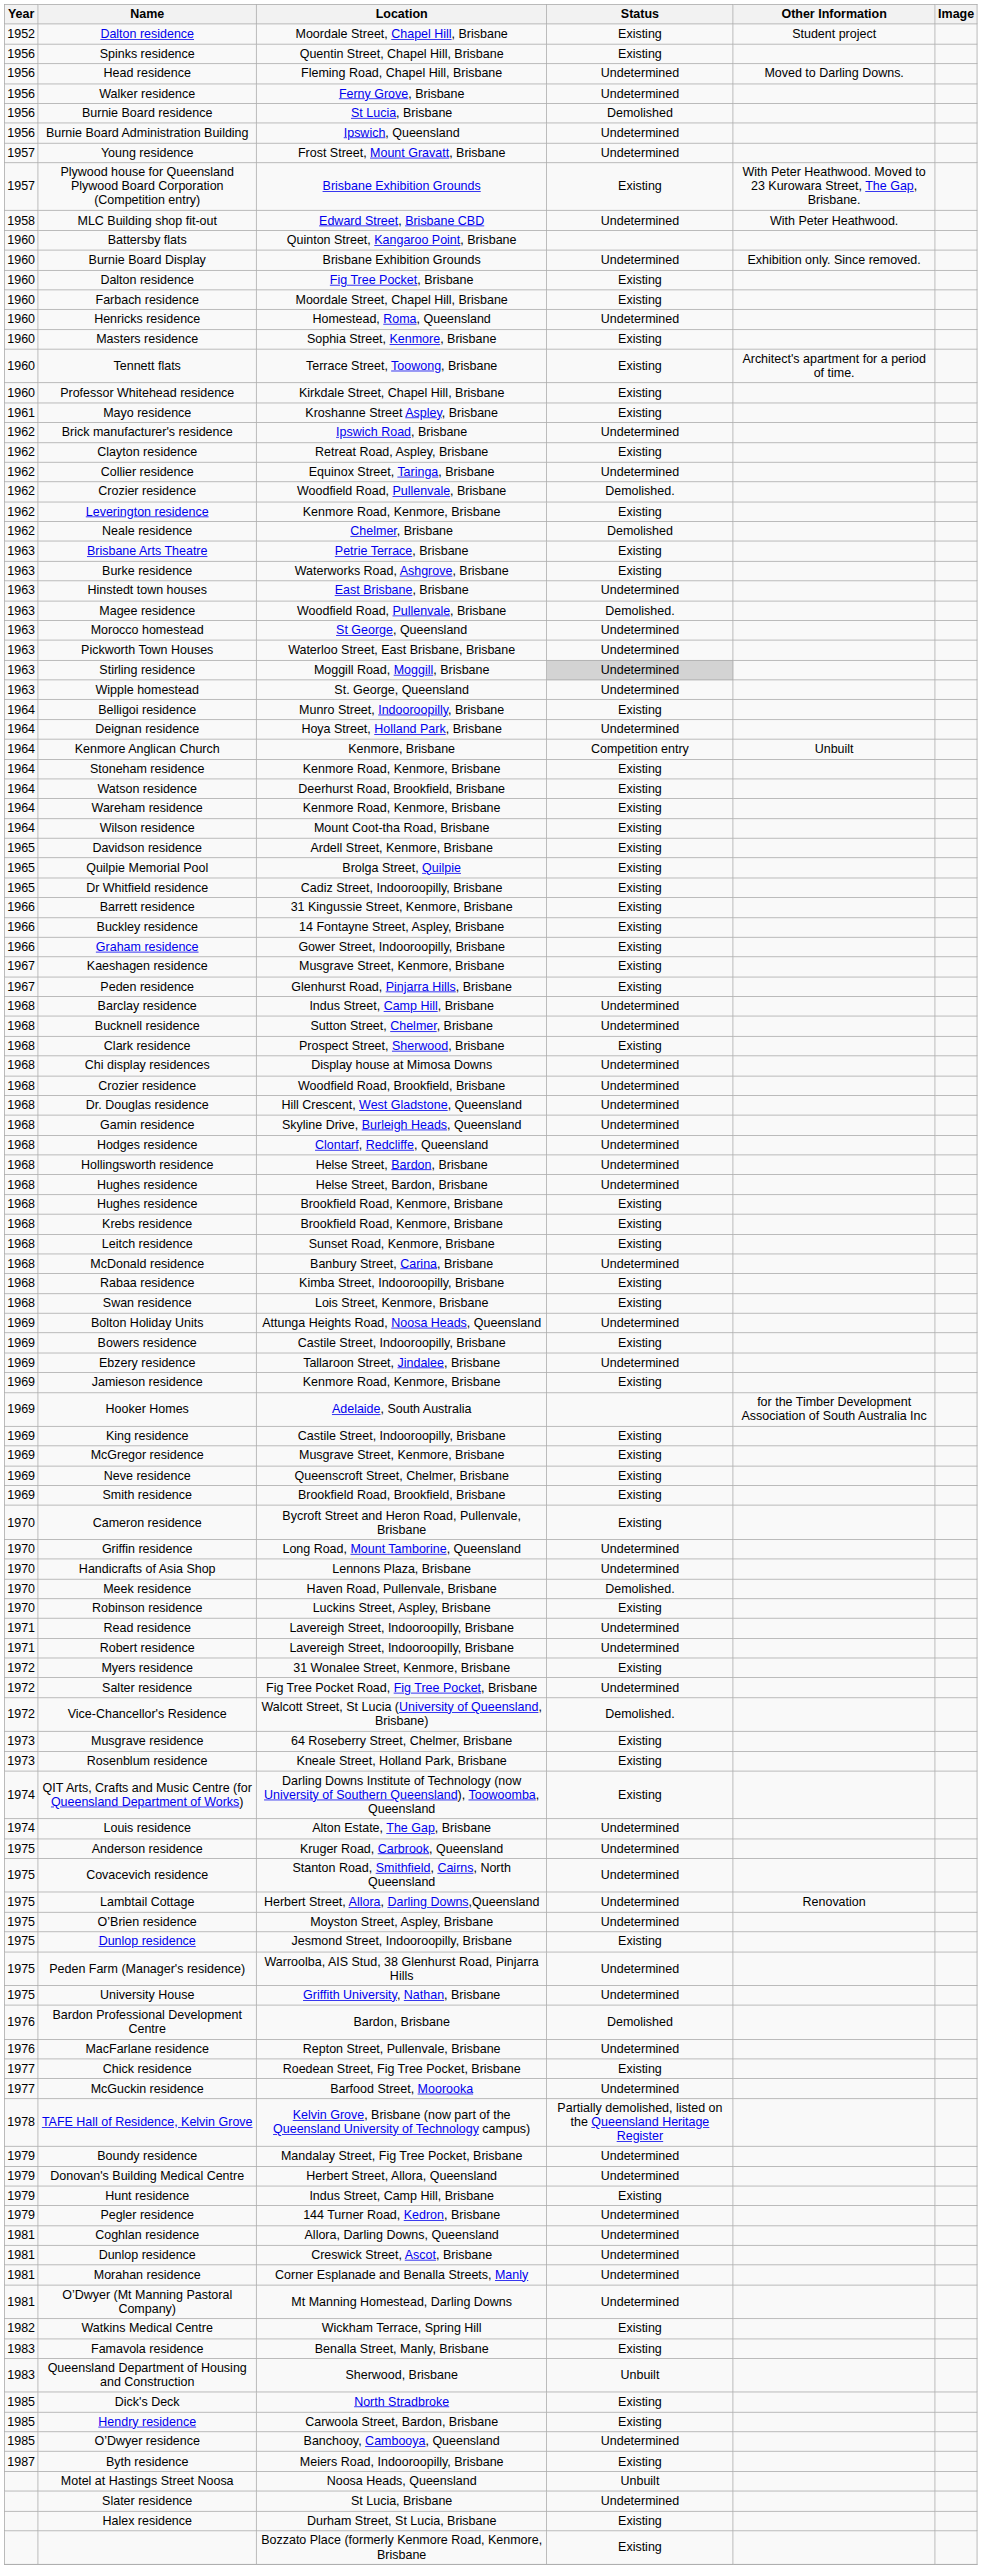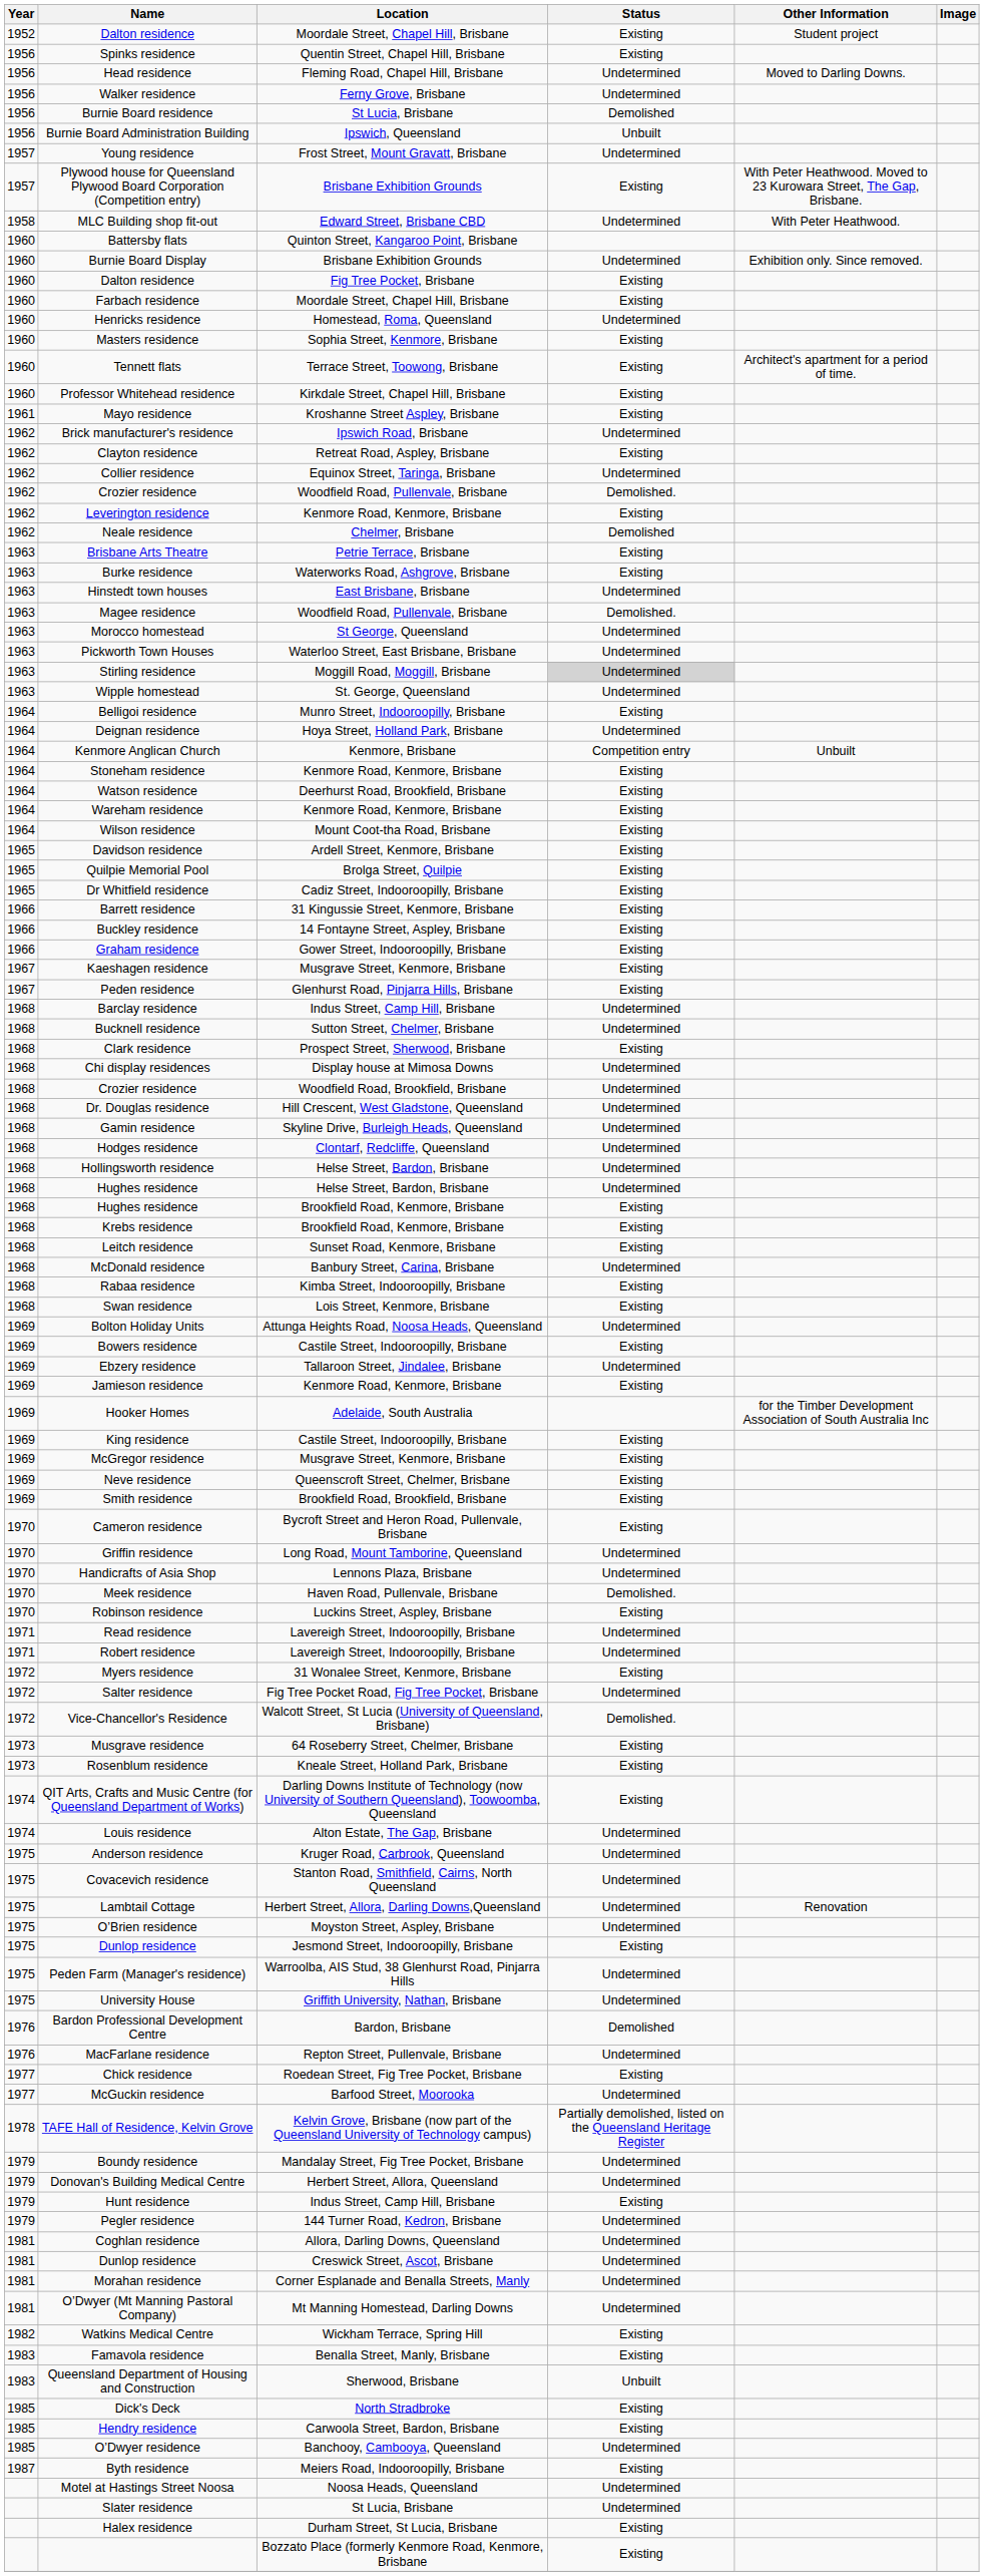Burnie Board Administration Building | Status: Undetermined -> Unbuilt
Motel at Hastings Street Noosa | Status: Unbuilt -> Undetermined
